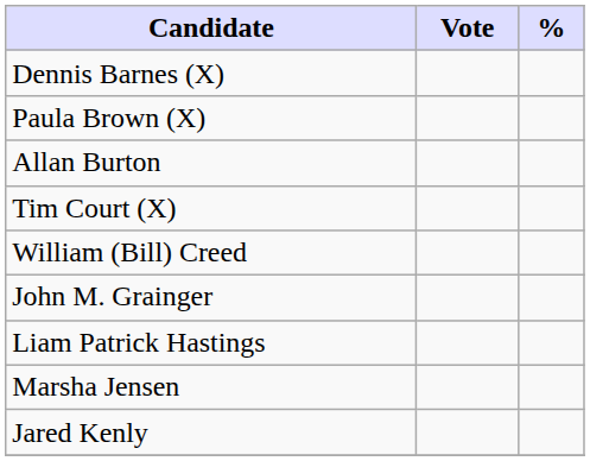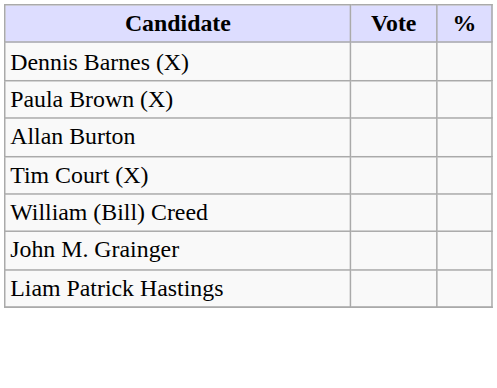- row: Marsha Jensen
- row: Jared Kenly
